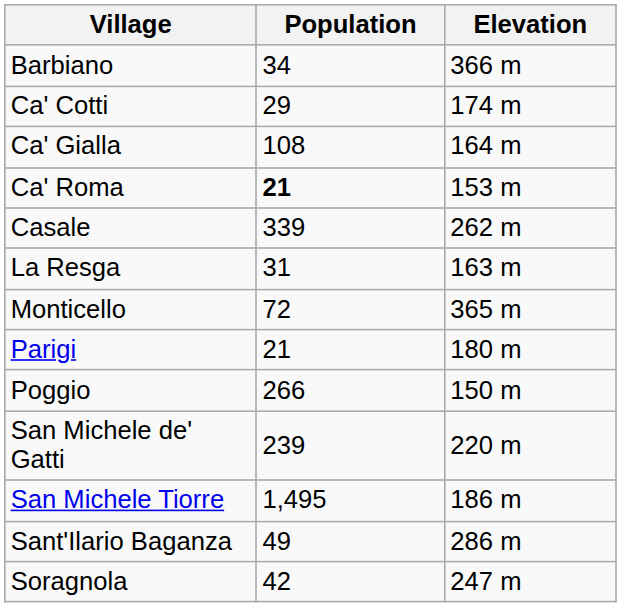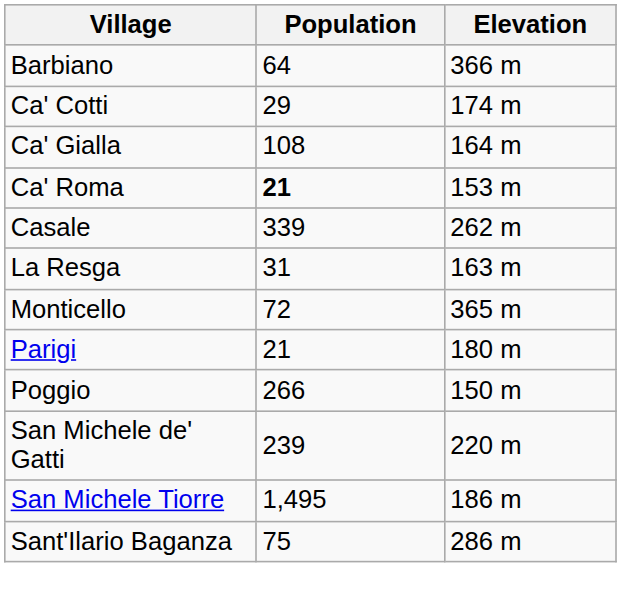Barbiano | Population: 34 -> 64
Sant'Ilario Baganza | Population: 49 -> 75
- row: Soragnola | 42 | 247 m
